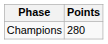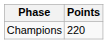Champions | Points: 280 -> 220
